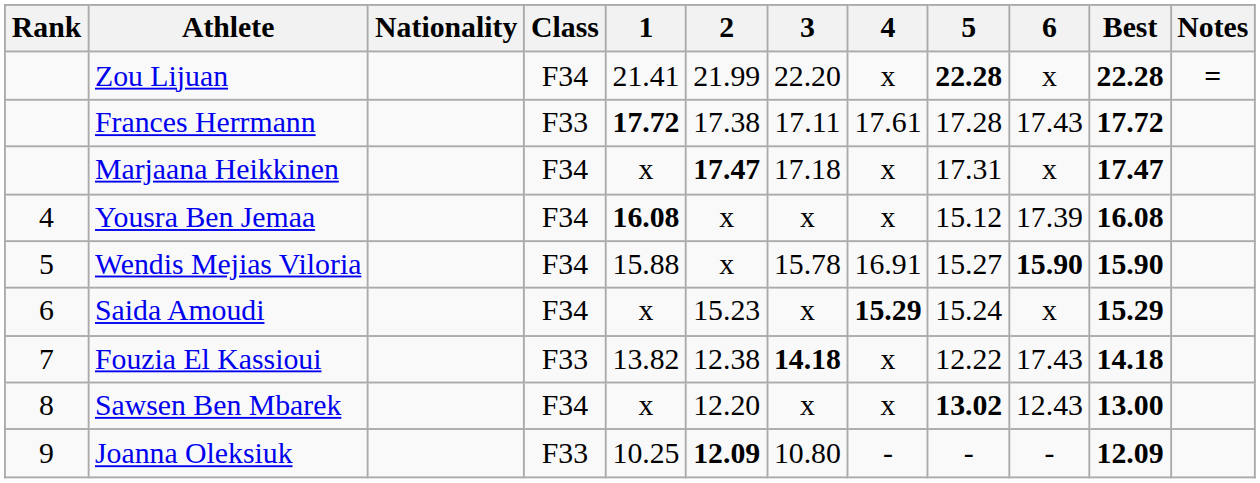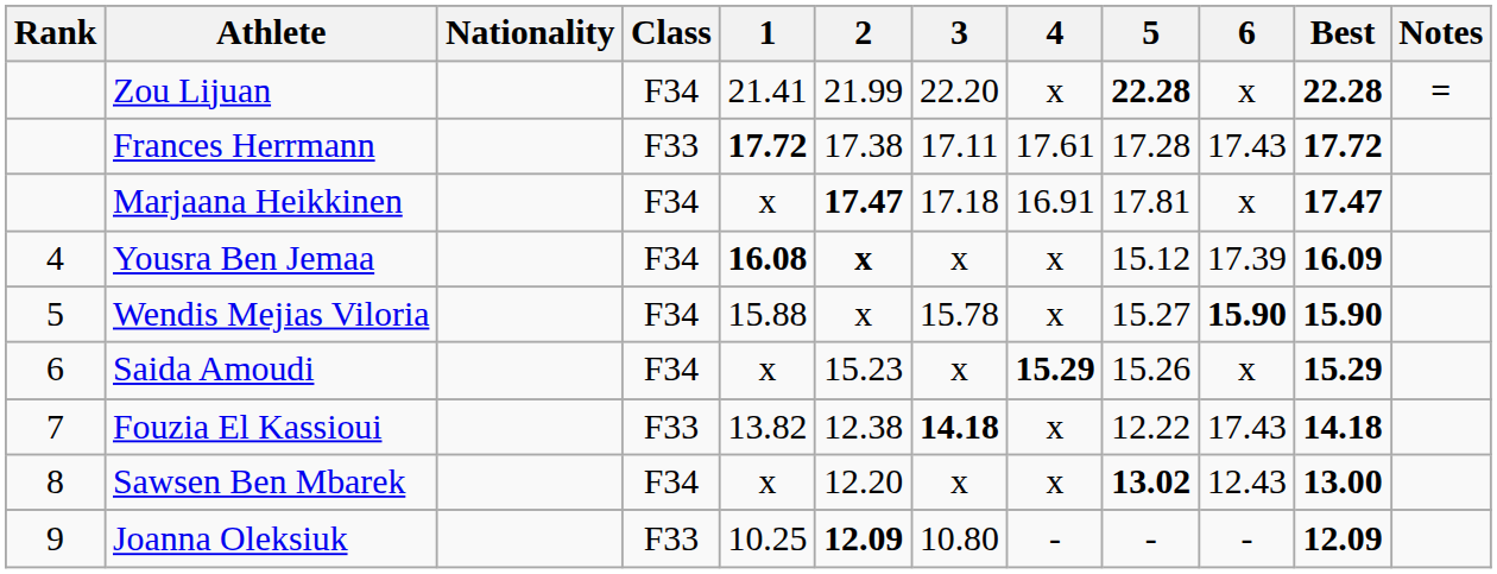Marjaana Heikkinen | 4: x -> 16.91
Marjaana Heikkinen | 5: 17.31 -> 17.81
Yousra Ben Jemaa | 2: normal -> bold
Yousra Ben Jemaa | Best: 16.08 -> 16.09
Wendis Mejias Viloria | 4: 16.91 -> x
Saida Amoudi | 5: 15.24 -> 15.26
